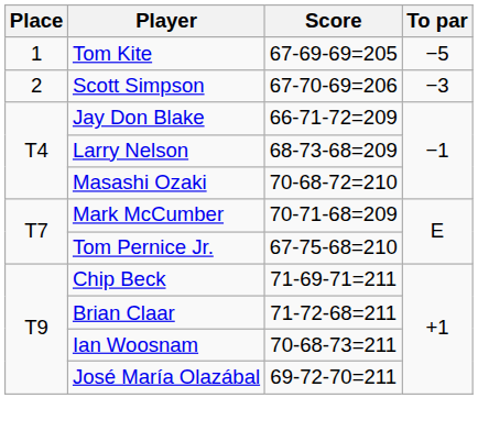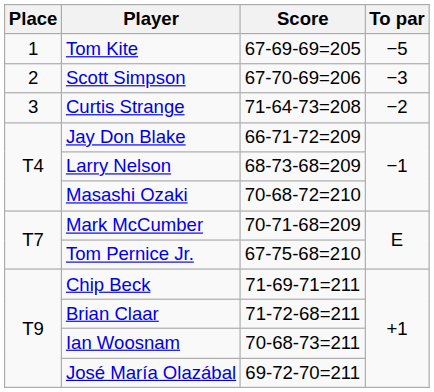+ row: 3 | Curtis Strange | 71-64-73=208 | −2
